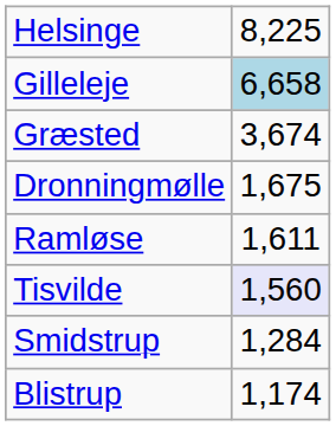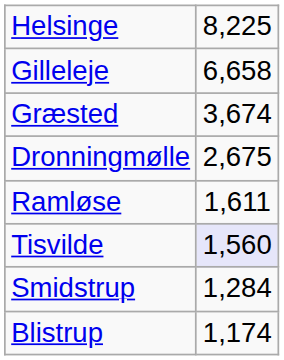Gilleleje | column 2: lightblue background -> no background
Dronningmølle | column 2: 1,675 -> 2,675
